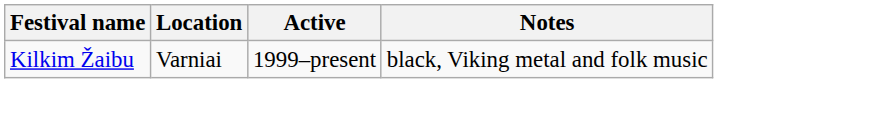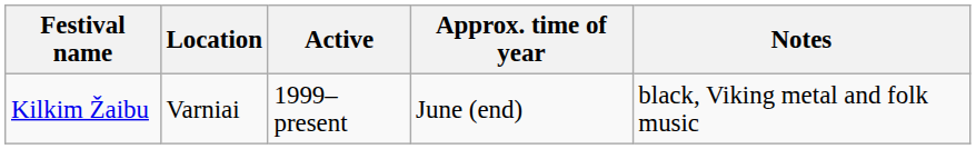+ column: Approx. time of year | June (end)
